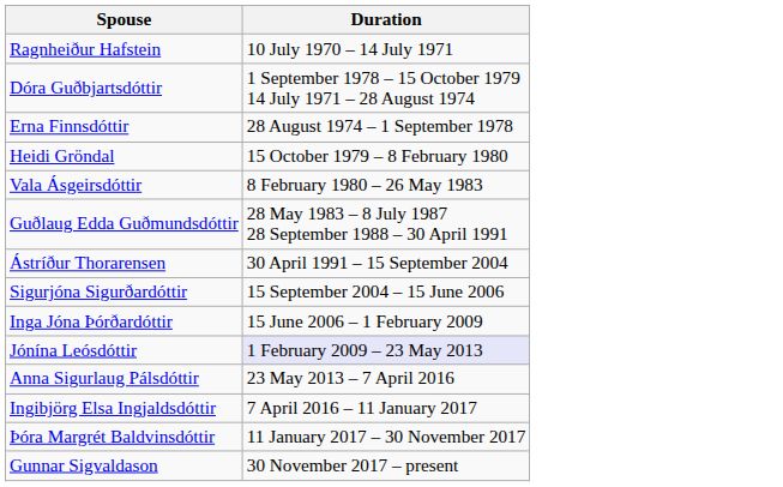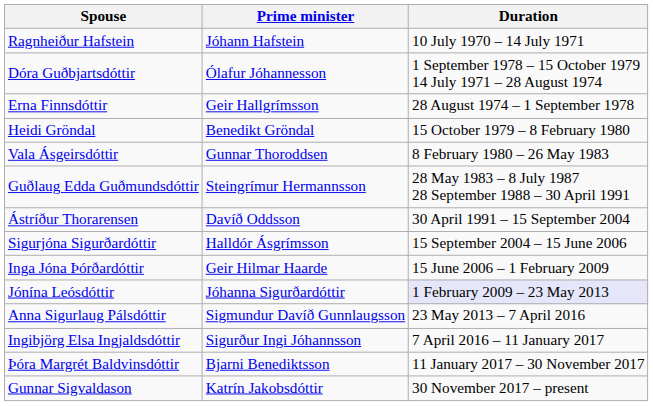+ column: Prime minister | Jóhann Hafstein | Ólafur Jóhannesson | Geir Hallgrímsson | Benedikt Gröndal | Gunnar Thoroddsen | Steingrímur Hermannsson | Davíð Oddsson | Halldór Ásgrímsson | Geir Hilmar Haarde | Jóhanna Sigurðardóttir | Sigmundur Davíð Gunnlaugsson | Sigurður Ingi Jóhannsson | Bjarni Benediktsson | Katrín Jakobsdóttir
